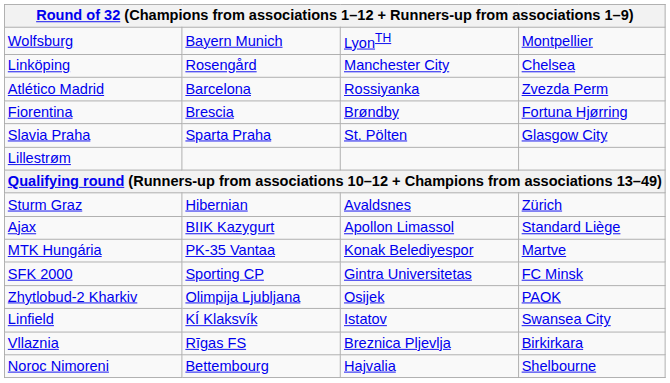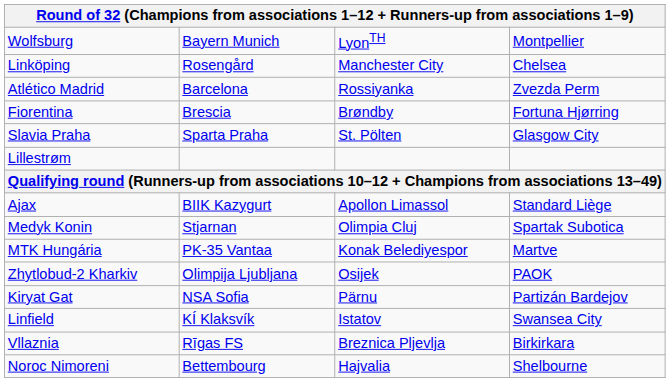- row: Sturm Graz | Hibernian | Avaldsnes | Zürich
+ row: Medyk Konin | Stjarnan | Olimpia Cluj | Spartak Subotica
- row: SFK 2000 | Sporting CP | Gintra Universitetas | FC Minsk
+ row: Kiryat Gat | NSA Sofia | Pärnu | Partizán Bardejov
